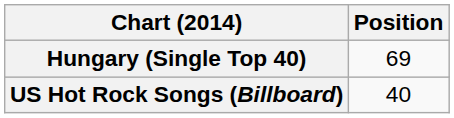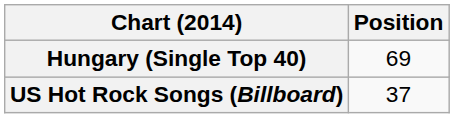US Hot Rock Songs (Billboard) | Position: 40 -> 37
